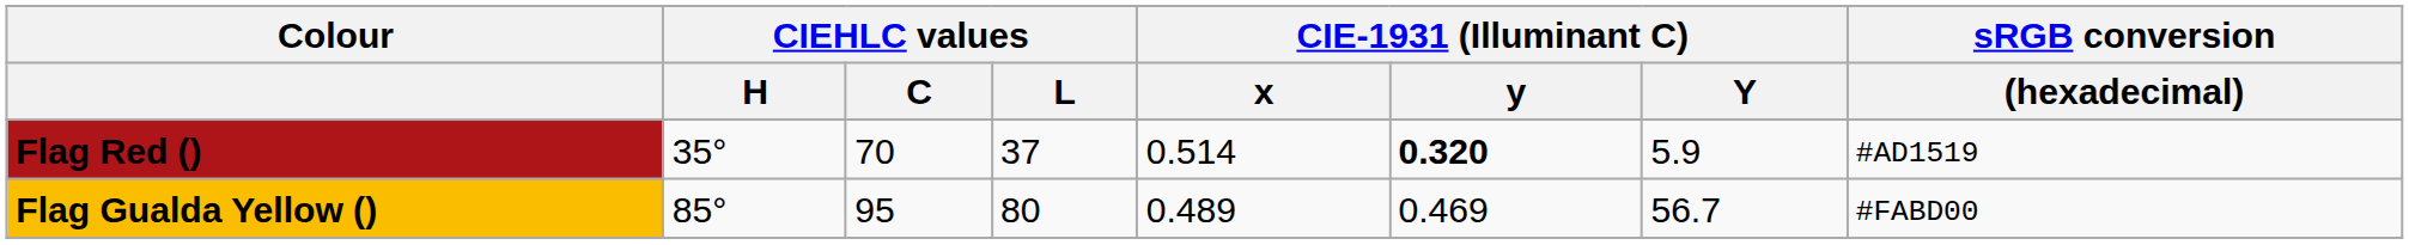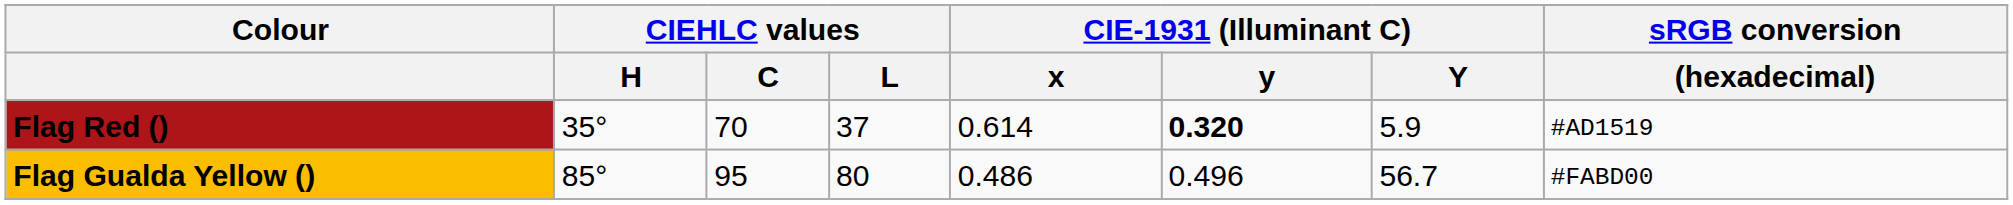Flag Red () | CIE-1931 (Illuminant C) / x: 0.514 -> 0.614
Flag Gualda Yellow () | CIE-1931 (Illuminant C) / x: 0.489 -> 0.486
Flag Gualda Yellow () | CIE-1931 (Illuminant C) / y: 0.469 -> 0.496
